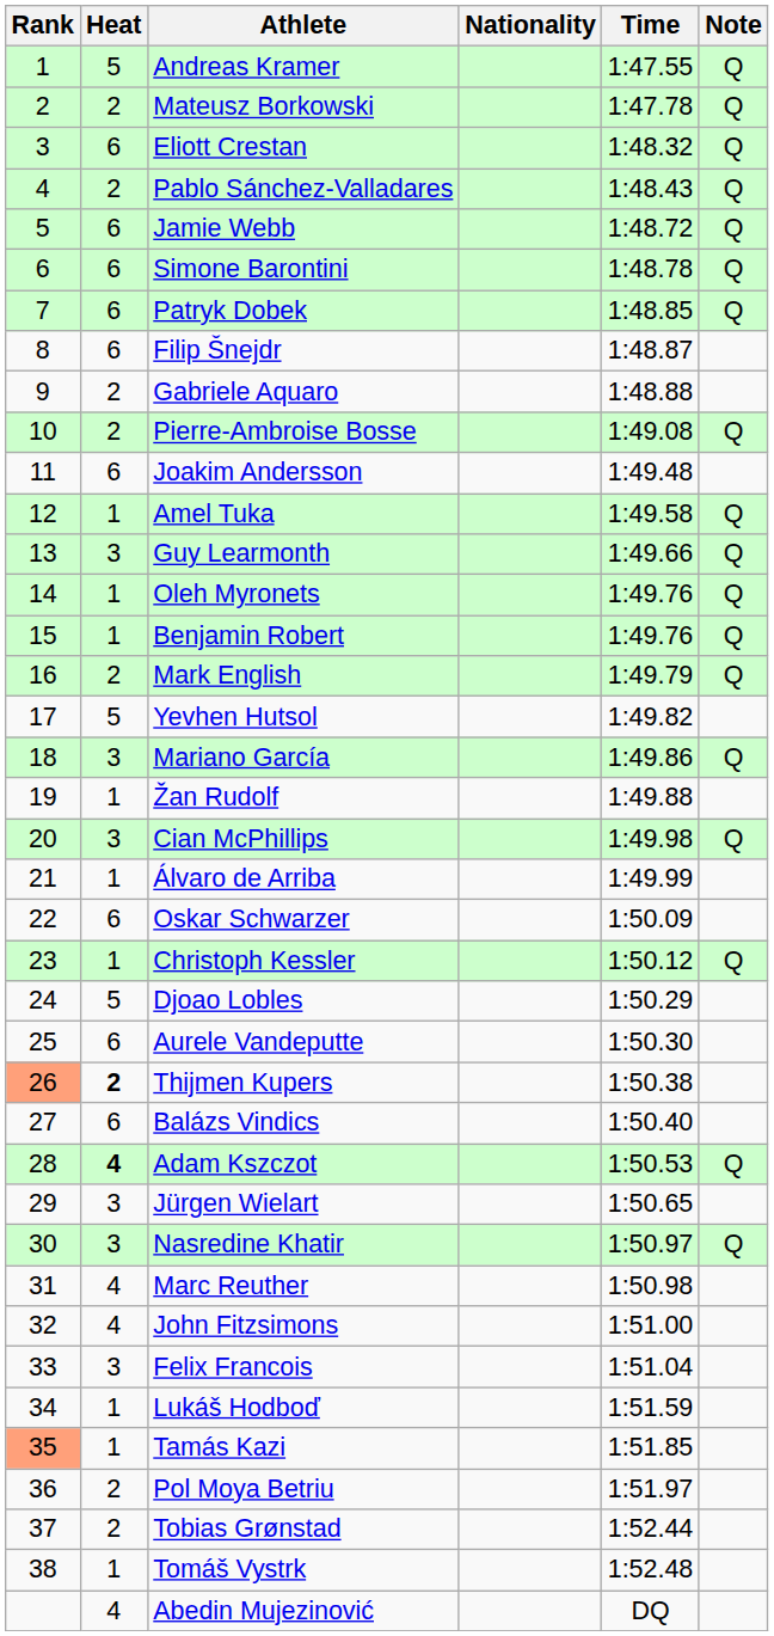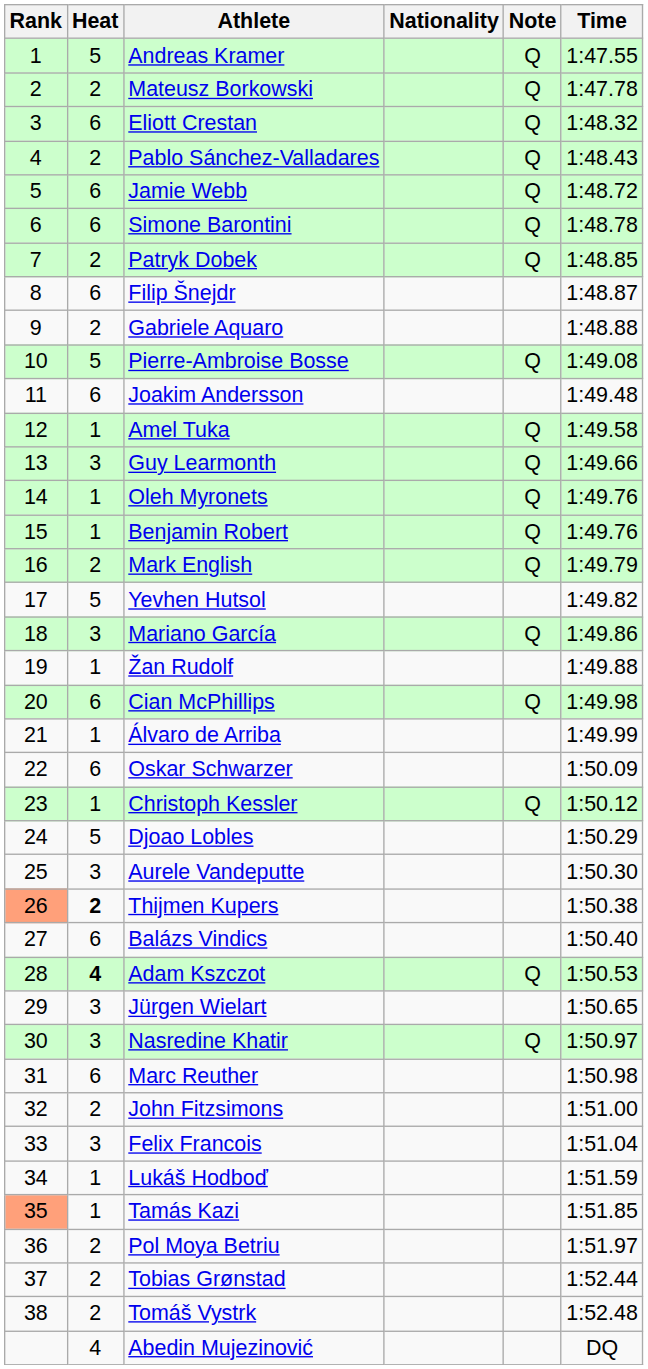columns swapped: Time <-> Note
Patryk Dobek | Heat: 6 -> 2
Pierre-Ambroise Bosse | Heat: 2 -> 5
Cian McPhillips | Heat: 3 -> 6
Aurele Vandeputte | Heat: 6 -> 3
Marc Reuther | Heat: 4 -> 6
John Fitzsimons | Heat: 4 -> 2
Tomáš Vystrk | Heat: 1 -> 2
